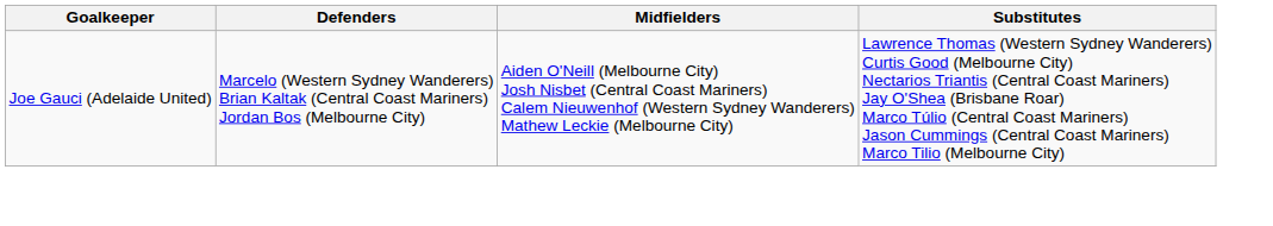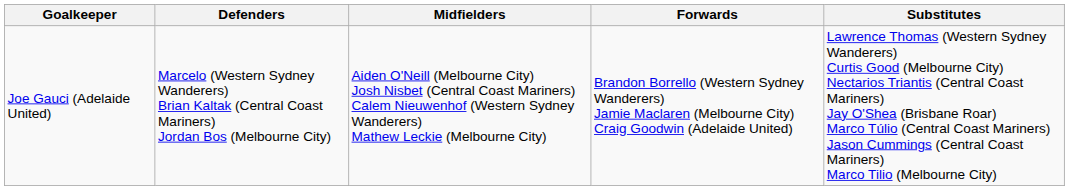+ column: Forwards | Brandon Borrello (Western Sydney Wanderers) Jamie Maclaren (Melbourne City) Craig Goodwin (Adelaide United)
